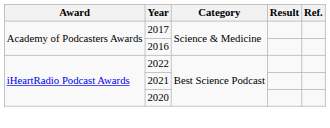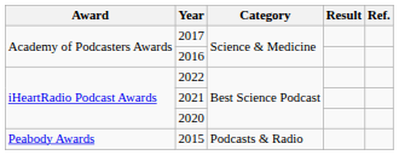+ row: Peabody Awards | 2015 | Podcasts & Radio
